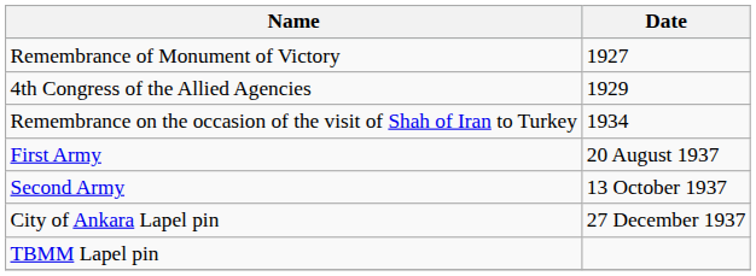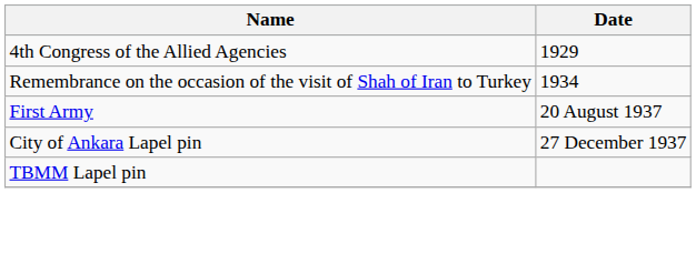- row: Remembrance of Monument of Victory | 1927
- row: Second Army | 13 October 1937
